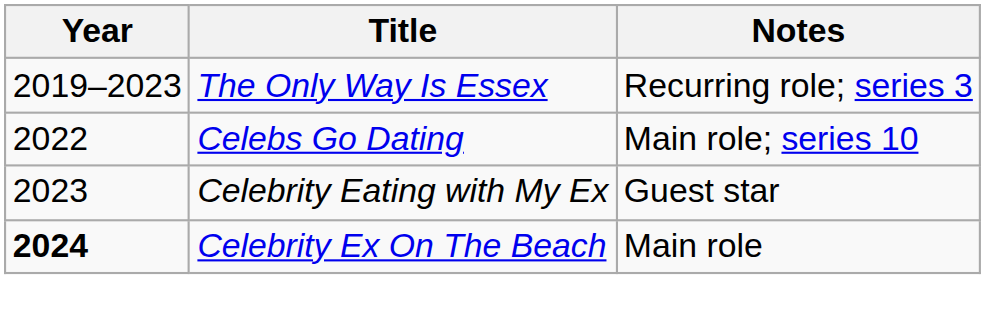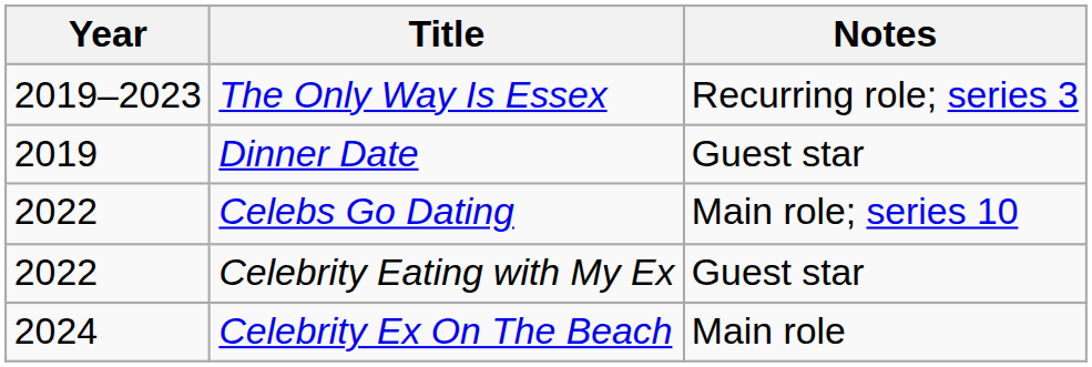+ row: 2019 | Dinner Date | Guest star
Celebrity Eating with My Ex | Year: 2023 -> 2022
Celebrity Ex On The Beach | Year: bold -> normal
